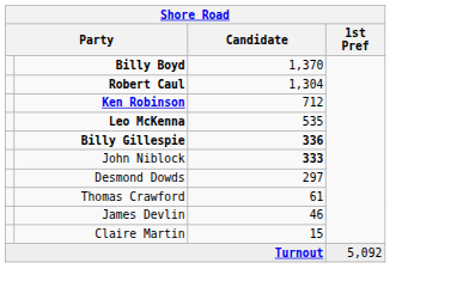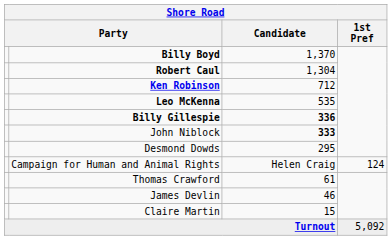Desmond Dowds | Candidate: 297 -> 295
+ row: Campaign for Human and Animal Rights | Helen Craig | 124
